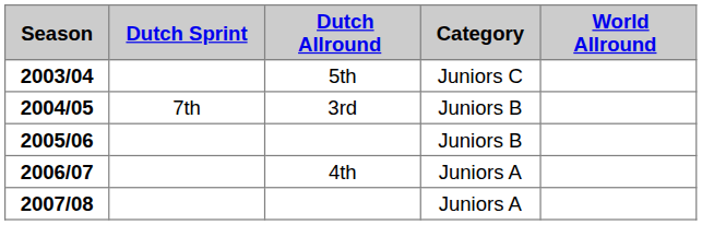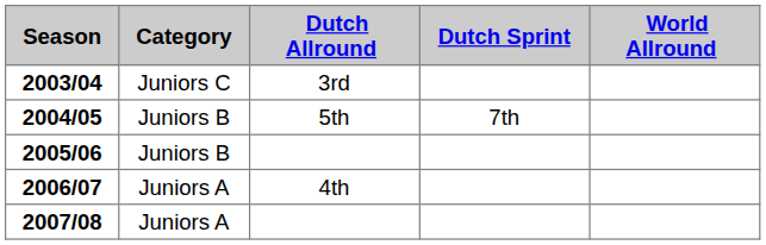columns swapped: Category <-> Dutch Sprint
2003/04 | Dutch Allround: 5th -> 3rd
2004/05 | Dutch Allround: 3rd -> 5th
